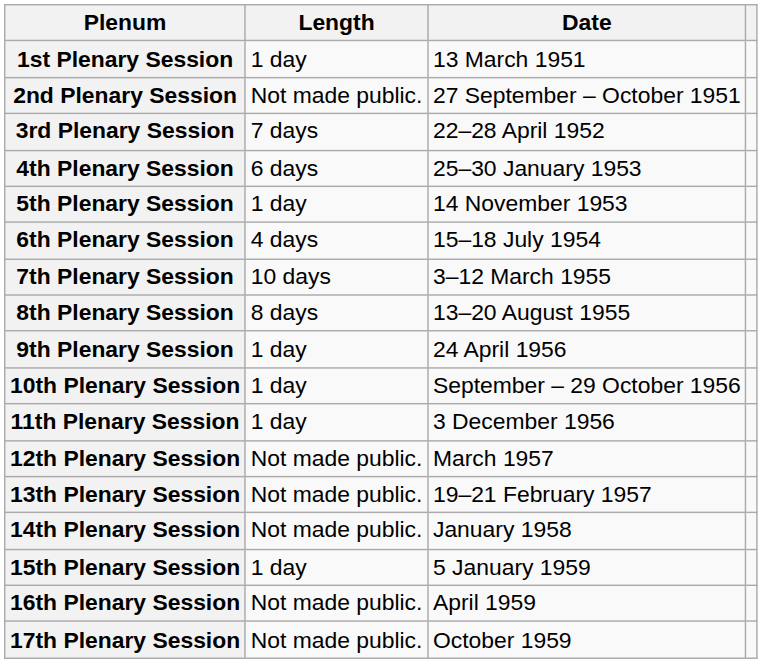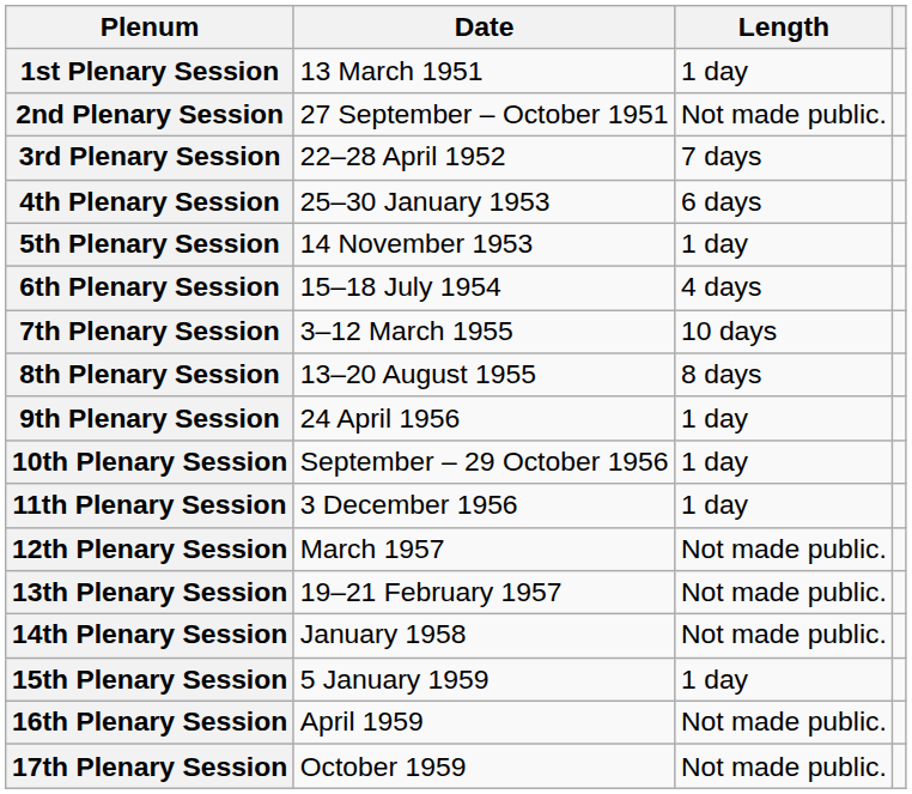columns swapped: Date <-> Length
